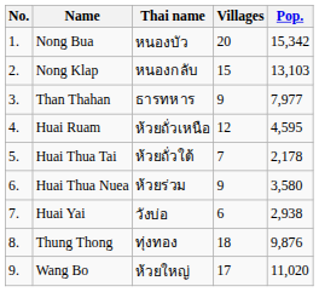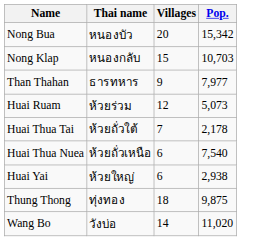- column: No. | 1. | 2. | 3. | 4. | 5. | 6. | 7. | 8. | 9.
Nong Klap | Pop.: 13,103 -> 10,703
Huai Ruam | Thai name: ห้วยถั่วเหนือ -> ห้วยร่วม
Huai Ruam | Pop.: 4,595 -> 5,073
Huai Thua Nuea | Thai name: ห้วยร่วม -> ห้วยถั่วเหนือ
Huai Thua Nuea | Villages: 9 -> 6
Huai Thua Nuea | Pop.: 3,580 -> 7,540
Huai Yai | Thai name: วังบ่อ -> ห้วยใหญ่
Thung Thong | Pop.: 9,876 -> 9,875
Wang Bo | Thai name: ห้วยใหญ่ -> วังบ่อ
Wang Bo | Villages: 17 -> 14
